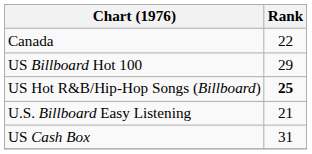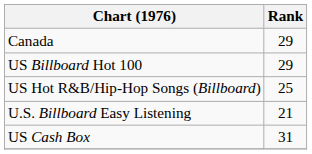Canada | Rank: 22 -> 29
US Hot R&B/Hip-Hop Songs (Billboard) | Rank: bold -> normal
